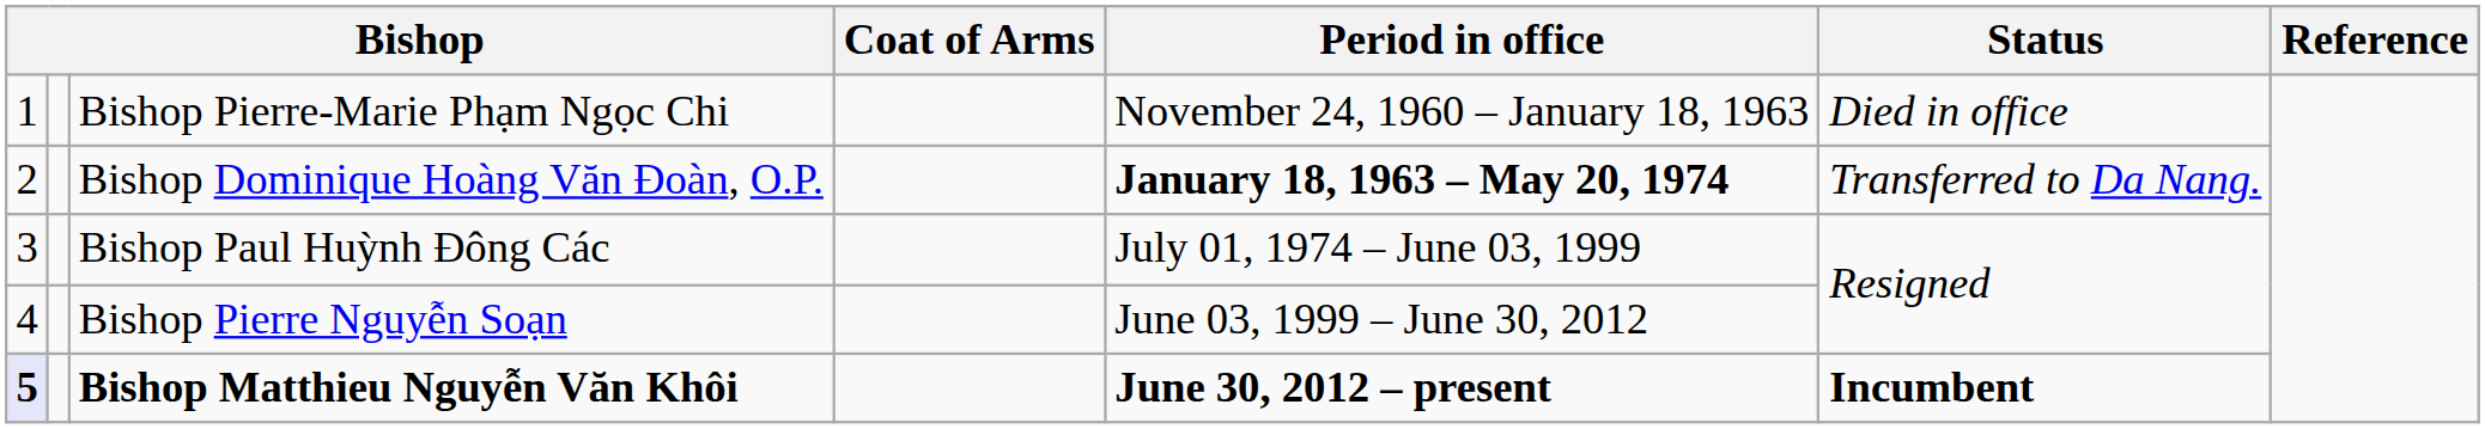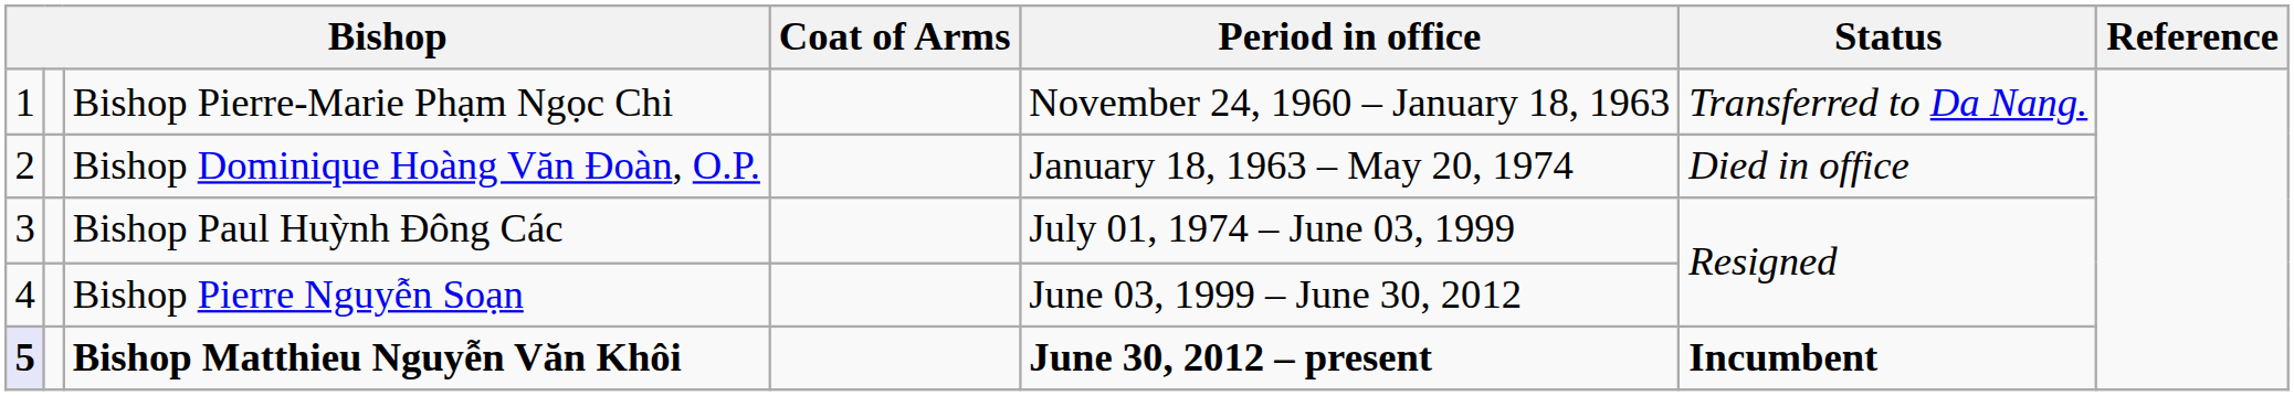Bishop Pierre-Marie Phạm Ngọc Chi | Status: Died in office -> Transferred to Da Nang.
Bishop Dominique Hoàng Văn Ðoàn, O.P. | Period in office: bold -> normal
Bishop Dominique Hoàng Văn Ðoàn, O.P. | Status: Transferred to Da Nang. -> Died in office
